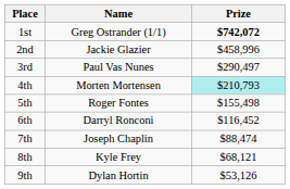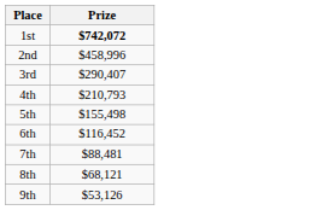- column: Name | Greg Ostrander (1/1) | Jackie Glazier | Paul Vas Nunes | Morten Mortensen | Roger Fontes | Darryl Ronconi | Joseph Chaplin | Kyle Frey | Dylan Hortin
3rd | Prize: $290,497 -> $290,407
4th | Prize: paleturquoise background -> no background
7th | Prize: $88,474 -> $88,481
